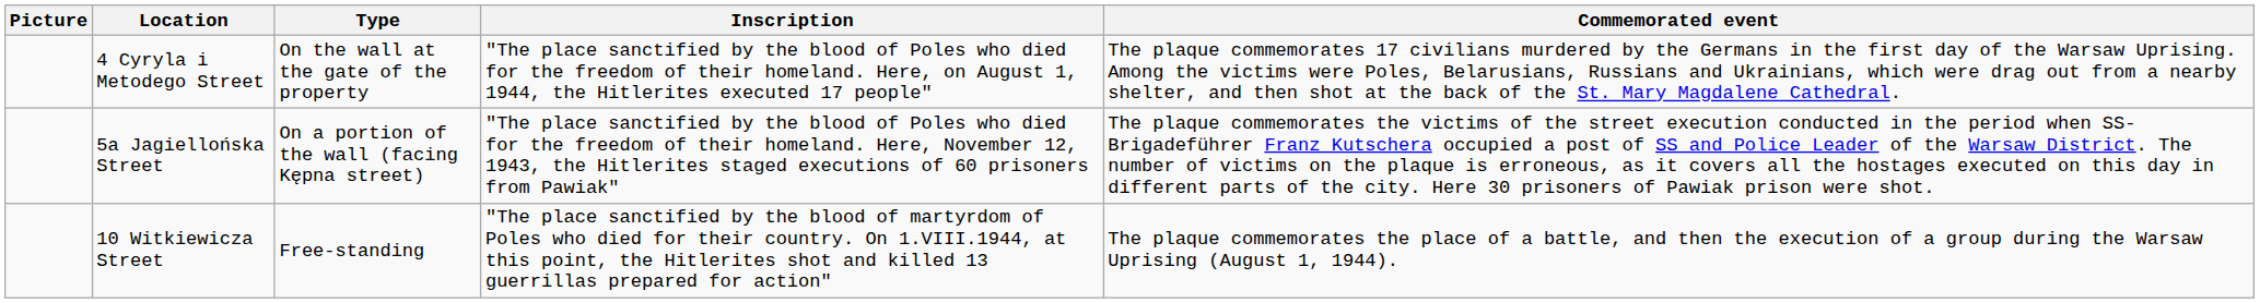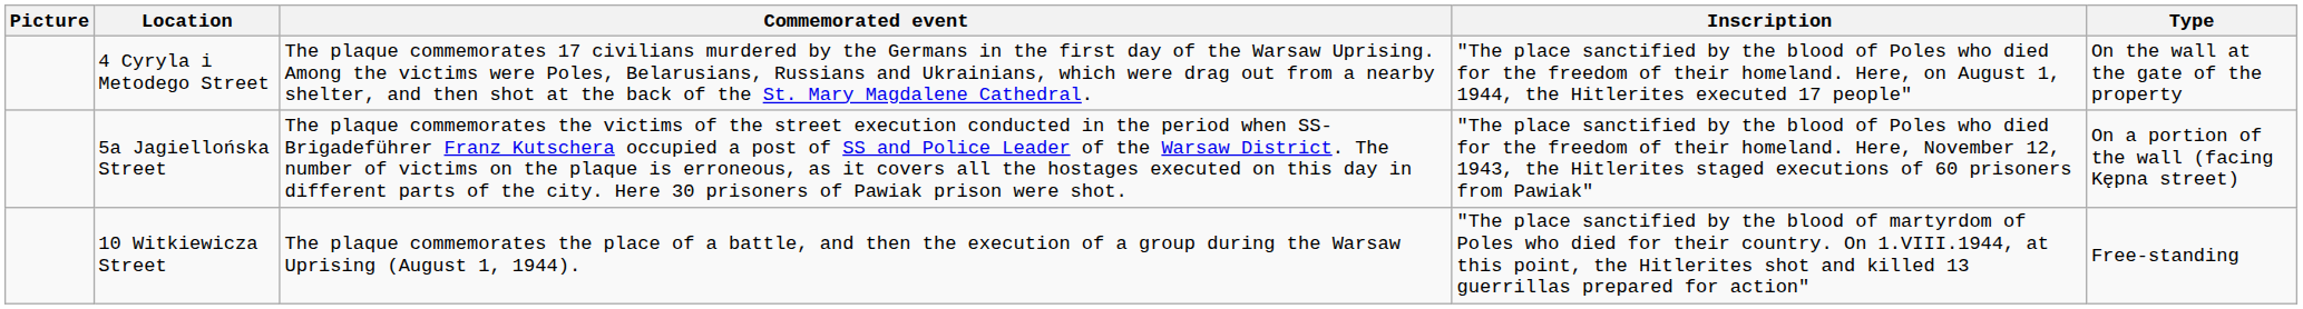columns swapped: Type <-> Commemorated event
